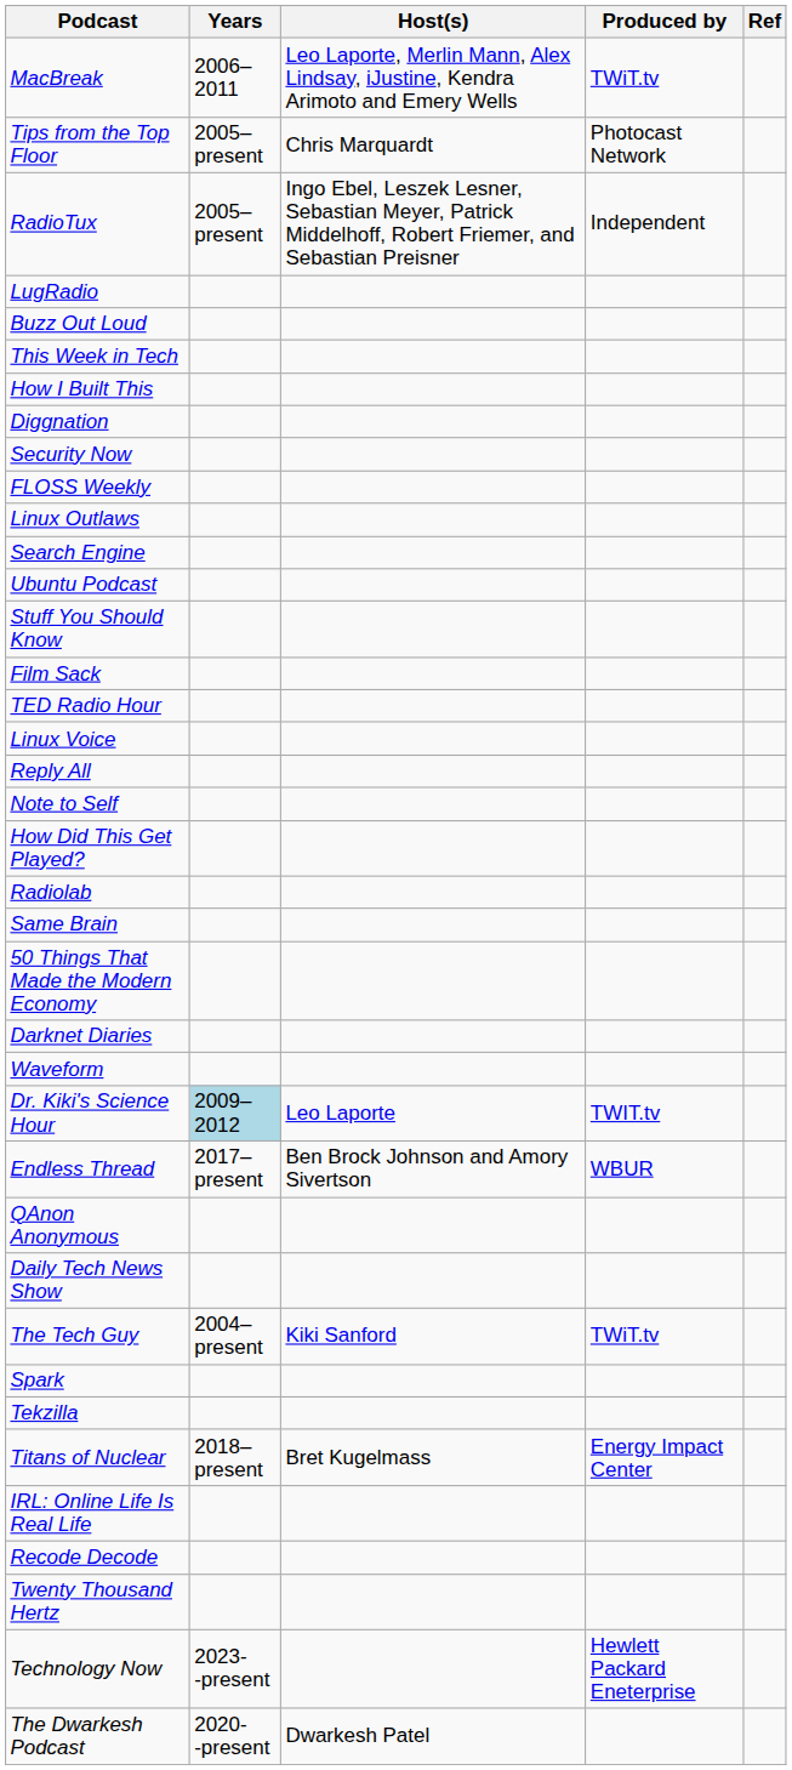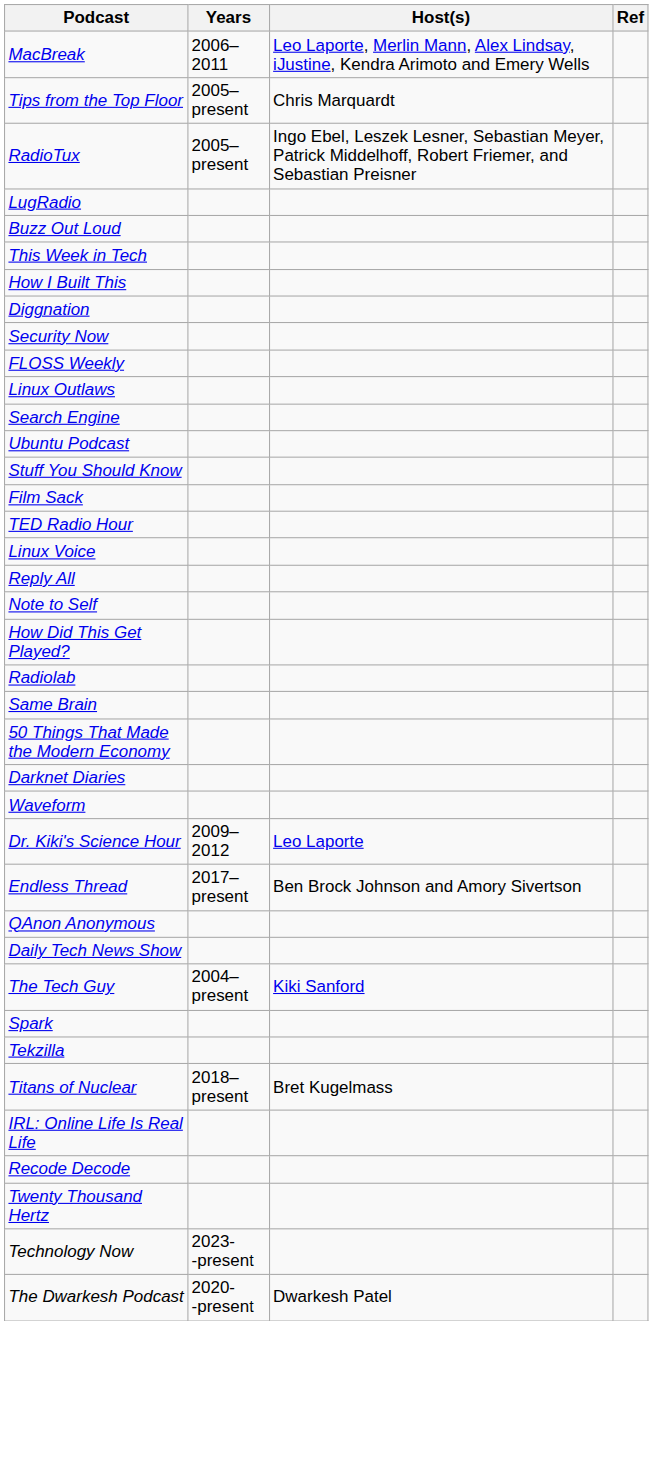- column: Produced by | TWiT.tv | Photocast Network | Independent | TWIT.tv | WBUR | TWiT.tv | Energy Impact Center | Hewlett Packard Eneterprise
Dr. Kiki's Science Hour | Years: lightblue background -> no background
